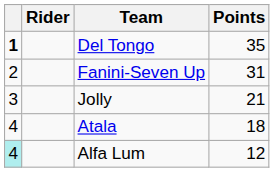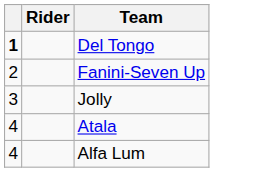- column: Points | 35 | 31 | 21 | 18 | 12
Alfa Lum | column 1: paleturquoise background -> no background
